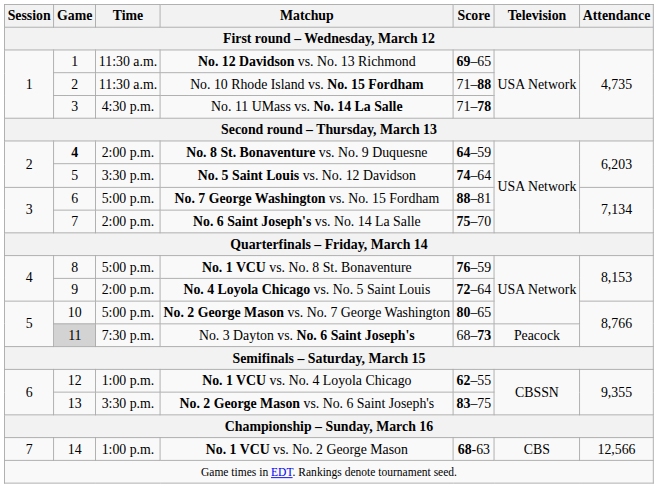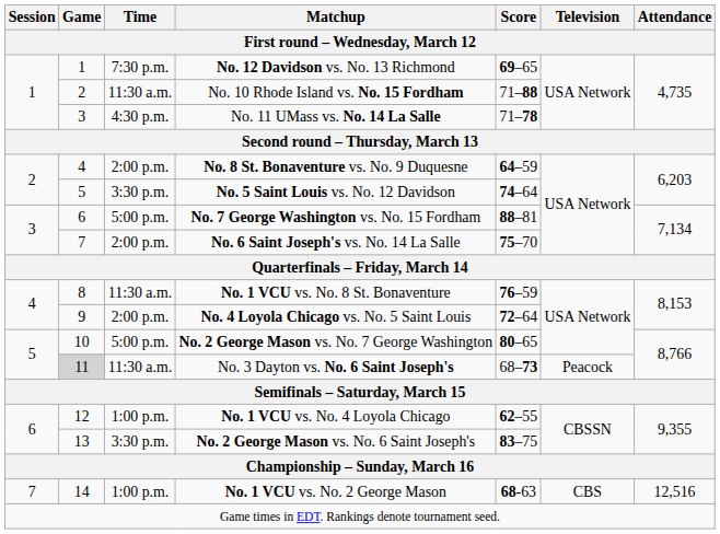No. 12 Davidson vs. No. 13 Richmond | Time: 11:30 a.m. -> 7:30 p.m.
No. 8 St. Bonaventure vs. No. 9 Duquesne | Game: bold -> normal
No. 1 VCU vs. No. 8 St. Bonaventure | Time: 5:00 p.m. -> 11:30 a.m.
No. 3 Dayton vs. No. 6 Saint Joseph's | Time: 7:30 p.m. -> 11:30 a.m.
No. 1 VCU vs. No. 2 George Mason | Attendance: 12,566 -> 12,516
